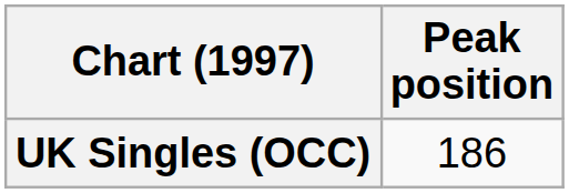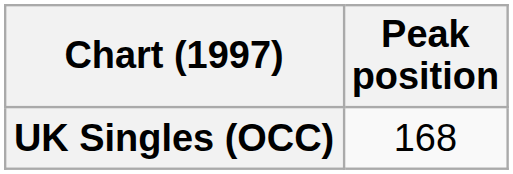UK Singles (OCC) | Peak position: 186 -> 168
